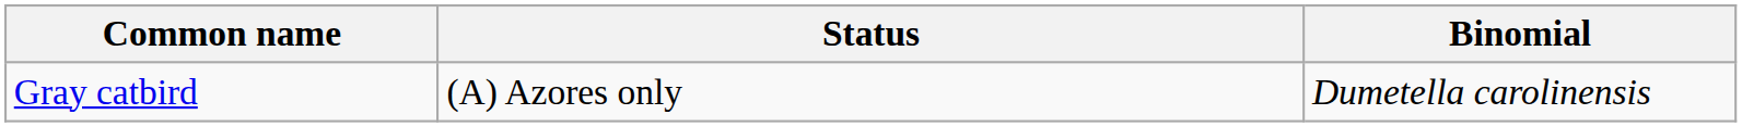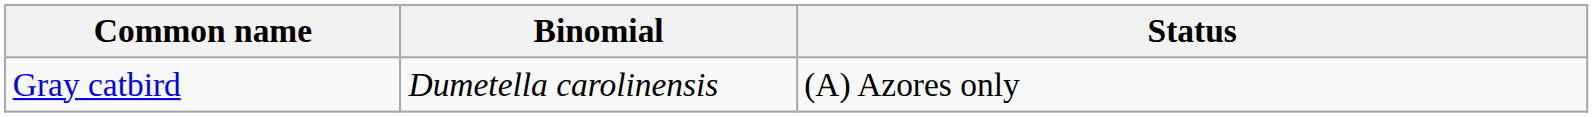columns swapped: Binomial <-> Status
